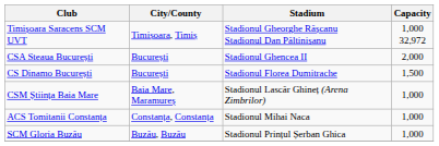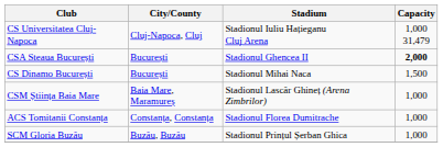- row: Timișoara Saracens SCM UVT | Timișoara, Timiș | Stadionul Gheorghe Rășcanu Stadionul Dan Păltinișanu | 1,000 32,972
+ row: CS Universitatea Cluj-Napoca | Cluj-Napoca, Cluj | Stadionul Iuliu Hațieganu Cluj Arena | 1,000 31,479
CSA Steaua București | Capacity: normal -> bold
CS Dinamo București | Stadium: Stadionul Florea Dumitrache -> Stadionul Mihai Naca
ACS Tomitanii Constanța | Stadium: Stadionul Mihai Naca -> Stadionul Florea Dumitrache
